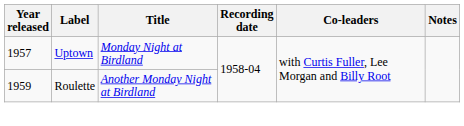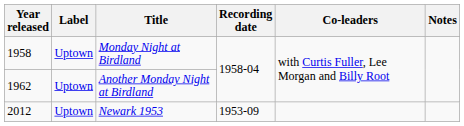Monday Night at Birdland | Year released: 1957 -> 1958
Another Monday Night at Birdland | Year released: 1959 -> 1962
Another Monday Night at Birdland | Label: Roulette -> Uptown
+ row: 2012 | Uptown | Newark 1953 | 1953-09
